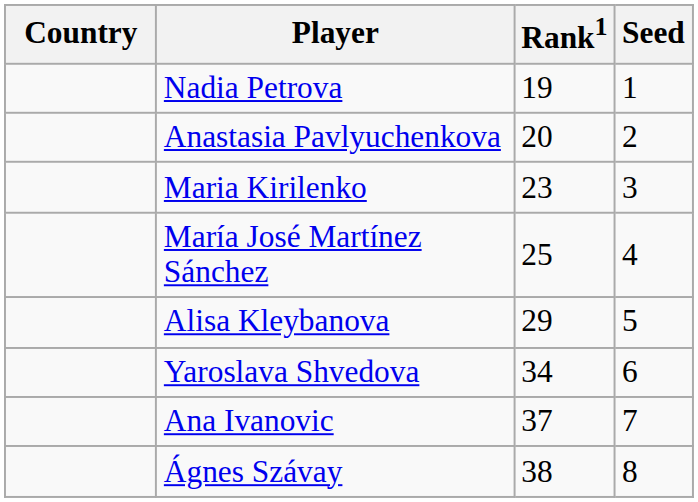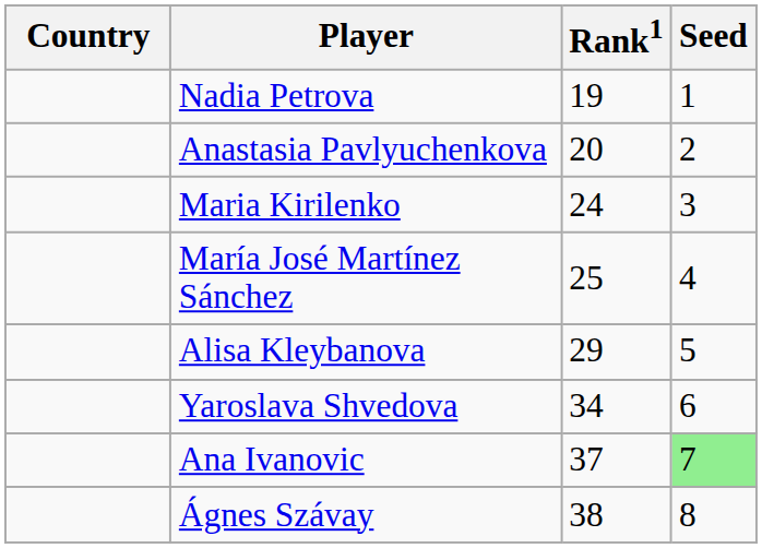Maria Kirilenko | Rank1: 23 -> 24
Ana Ivanovic | Seed: no background -> lightgreen background
